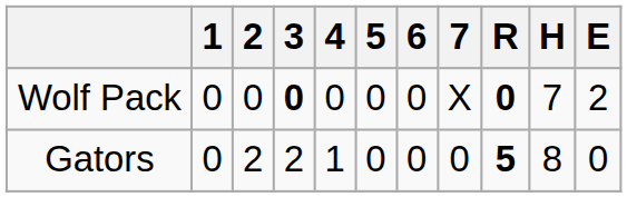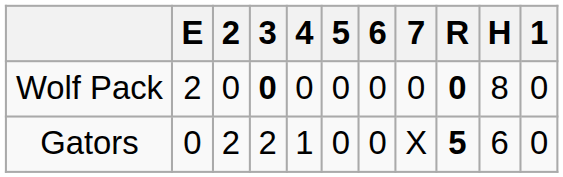columns swapped: 1 <-> E
Wolf Pack | 7: X -> 0
Wolf Pack | H: 7 -> 8
Gators | 7: 0 -> X
Gators | H: 8 -> 6
